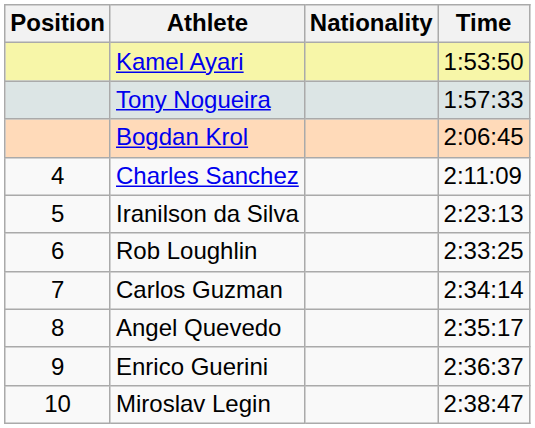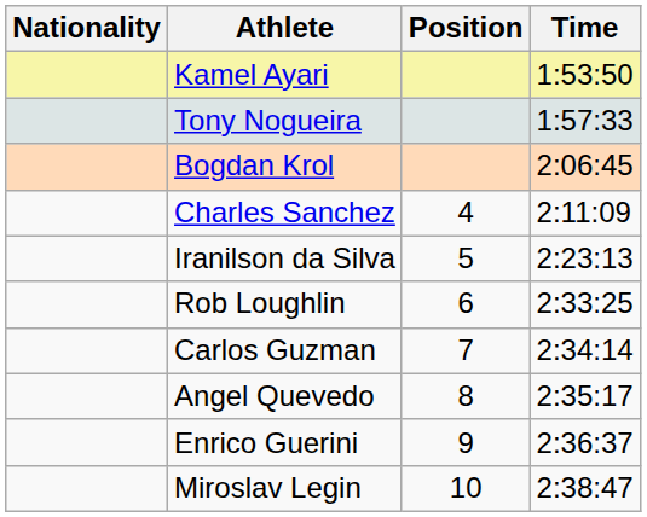columns swapped: Position <-> Nationality
